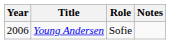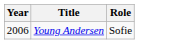- column: Notes
